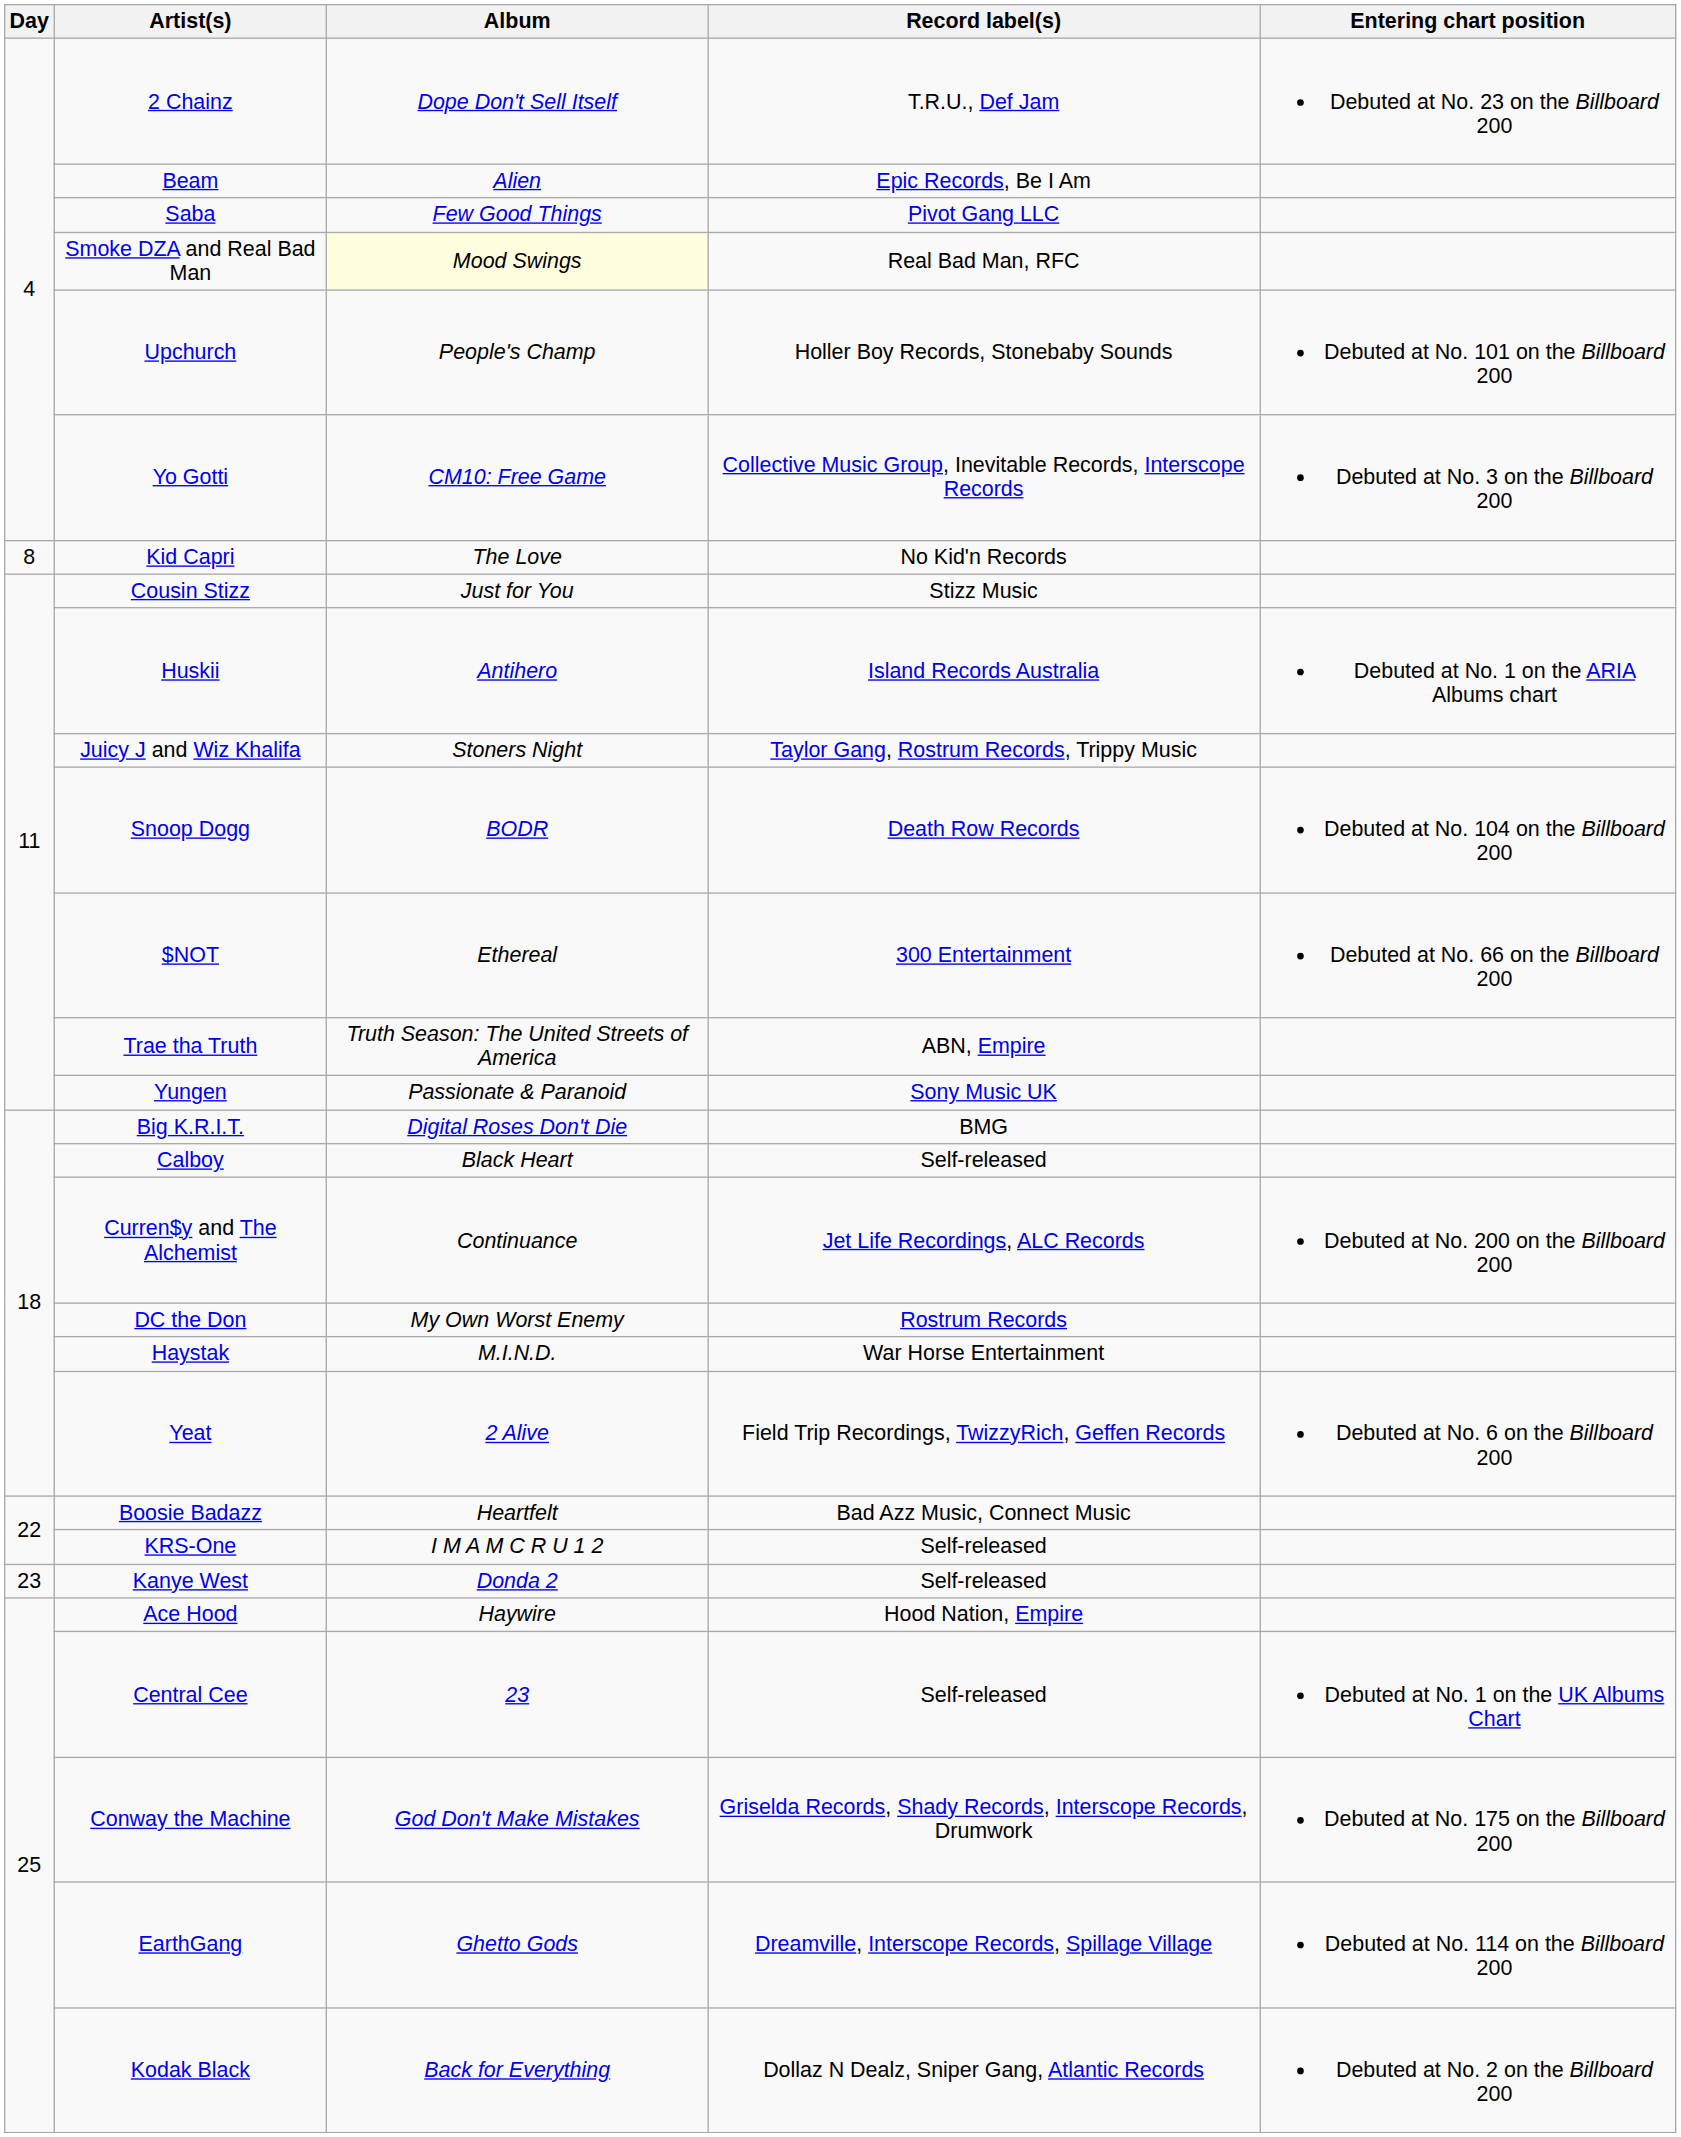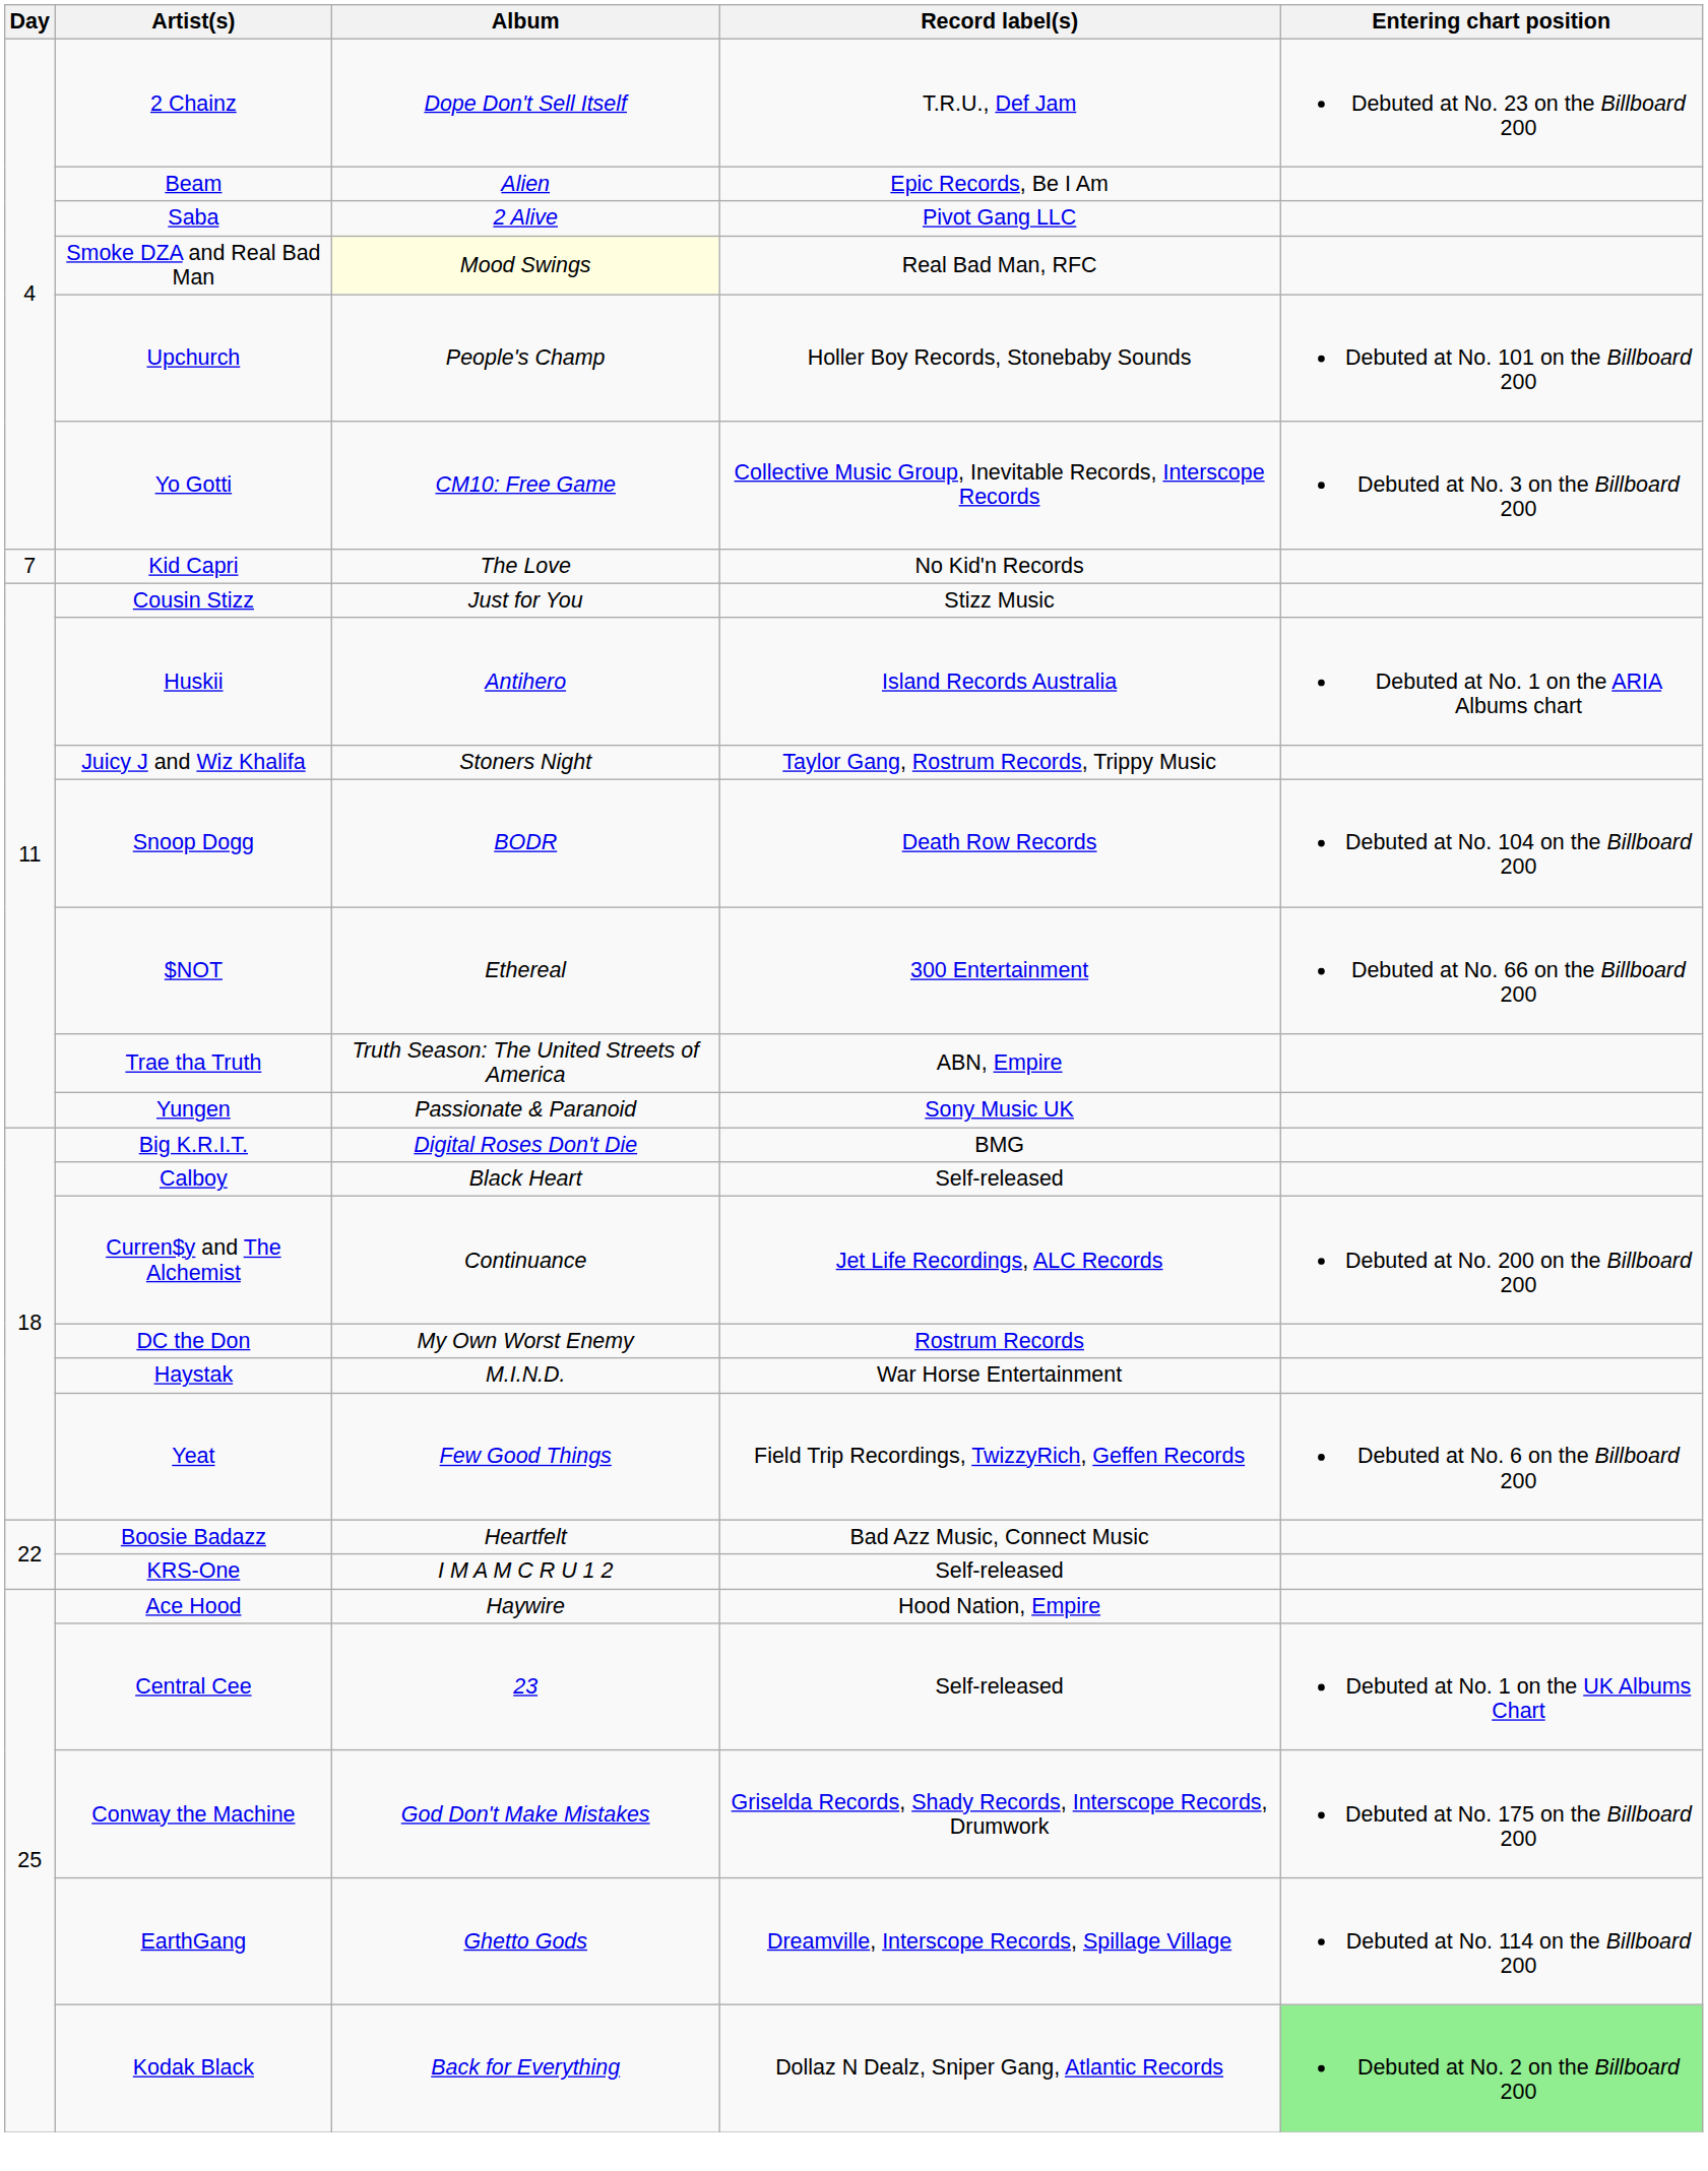Saba | Album: Few Good Things -> 2 Alive
Kid Capri | Day: 8 -> 7
Yeat | Album: 2 Alive -> Few Good Things
- row: 23 | Kanye West | Donda 2 | Self-released
Kodak Black | Entering chart position: no background -> lightgreen background
